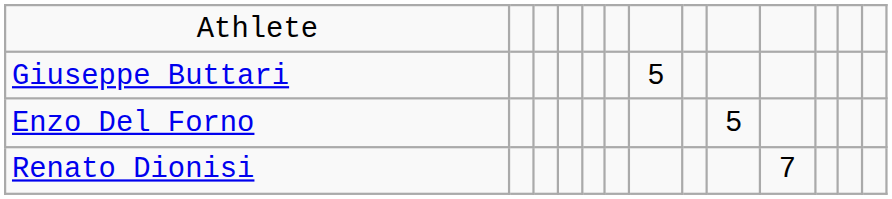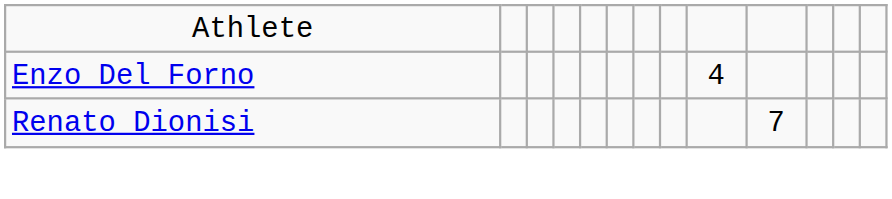- row: Giuseppe Buttari | 5
Enzo Del Forno | column 9: 5 -> 4
